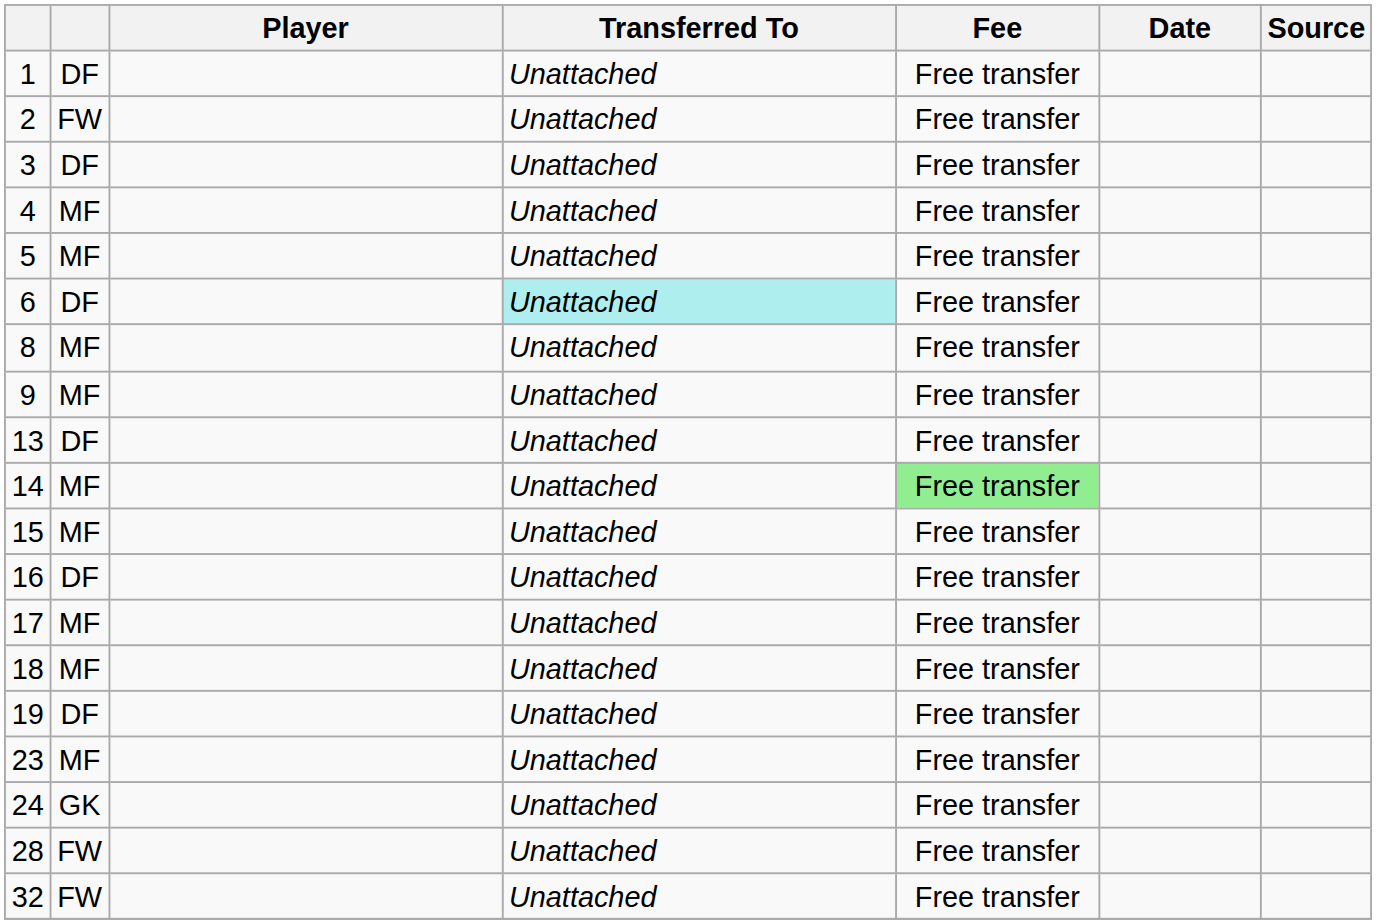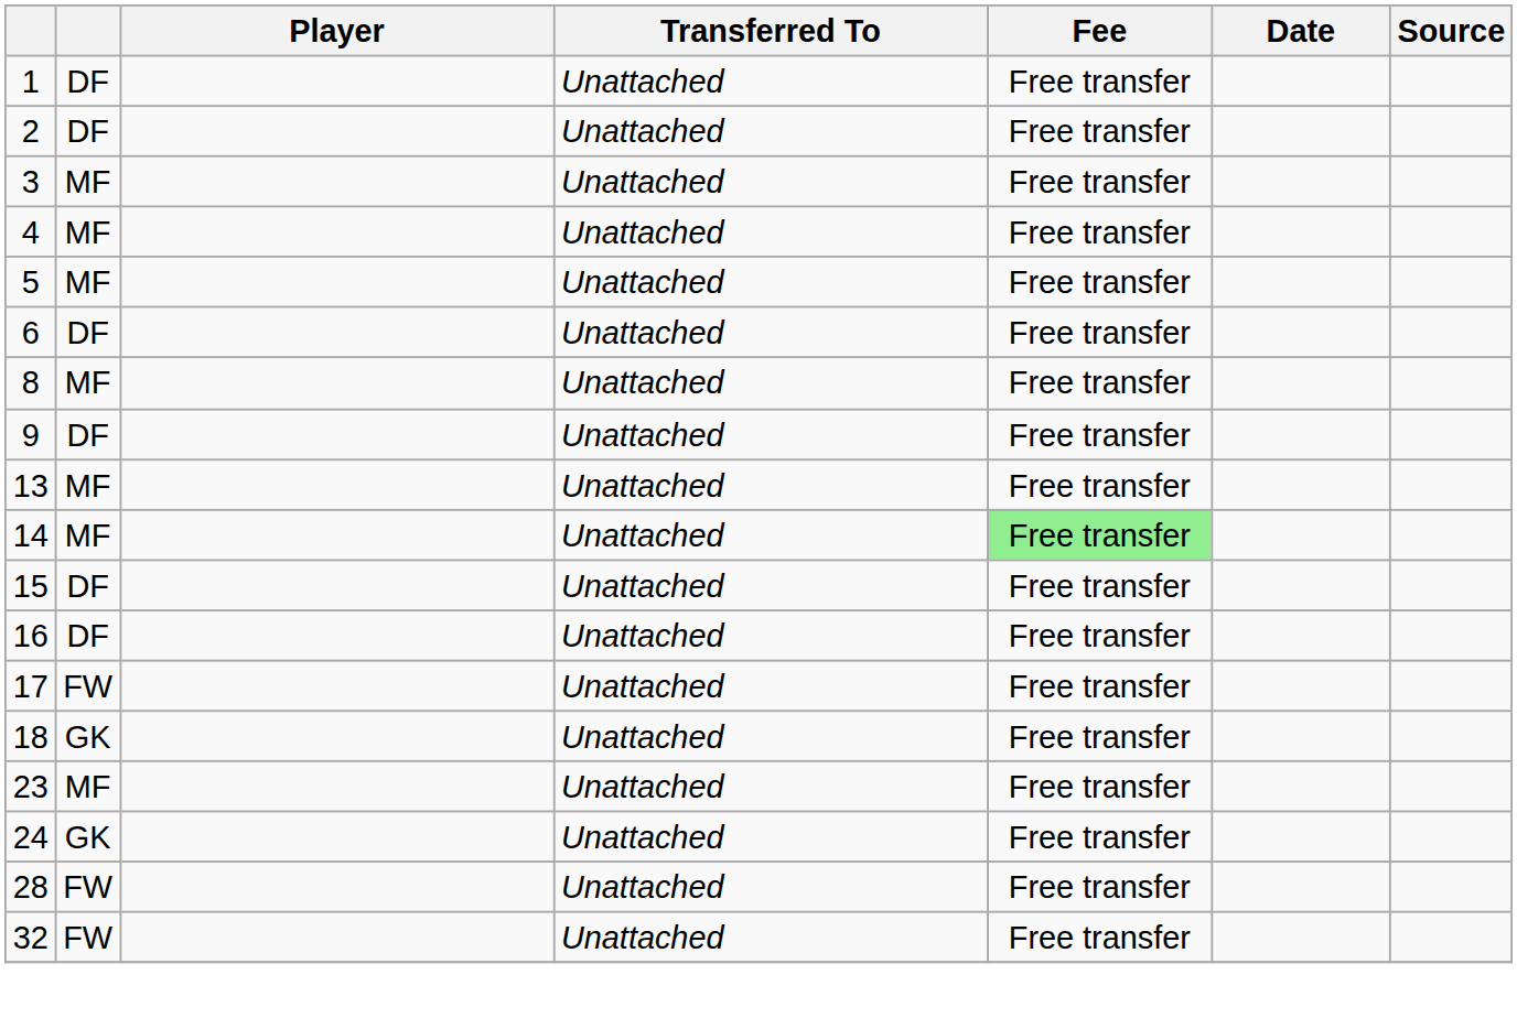2 | column 2: FW -> DF
3 | column 2: DF -> MF
6 | Transferred To: paleturquoise background -> no background
9 | column 2: MF -> DF
13 | column 2: DF -> MF
15 | column 2: MF -> DF
17 | column 2: MF -> FW
18 | column 2: MF -> GK
- row: 19 | DF | Unattached | Free transfer
